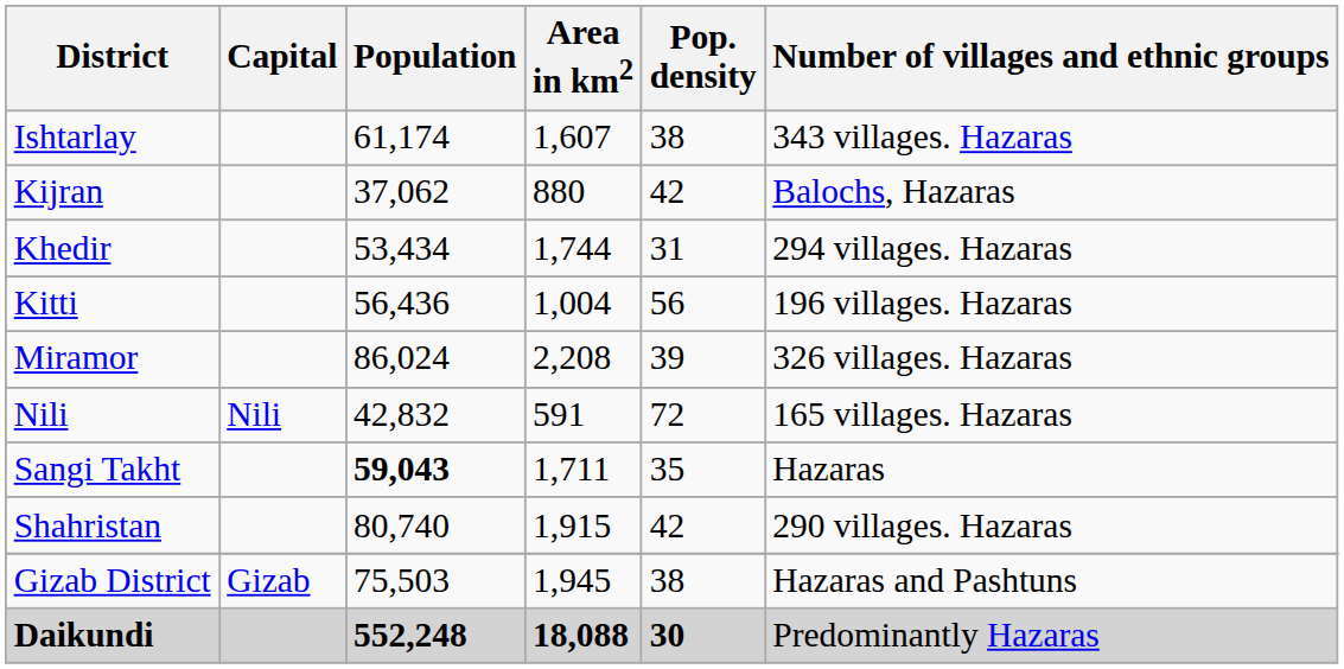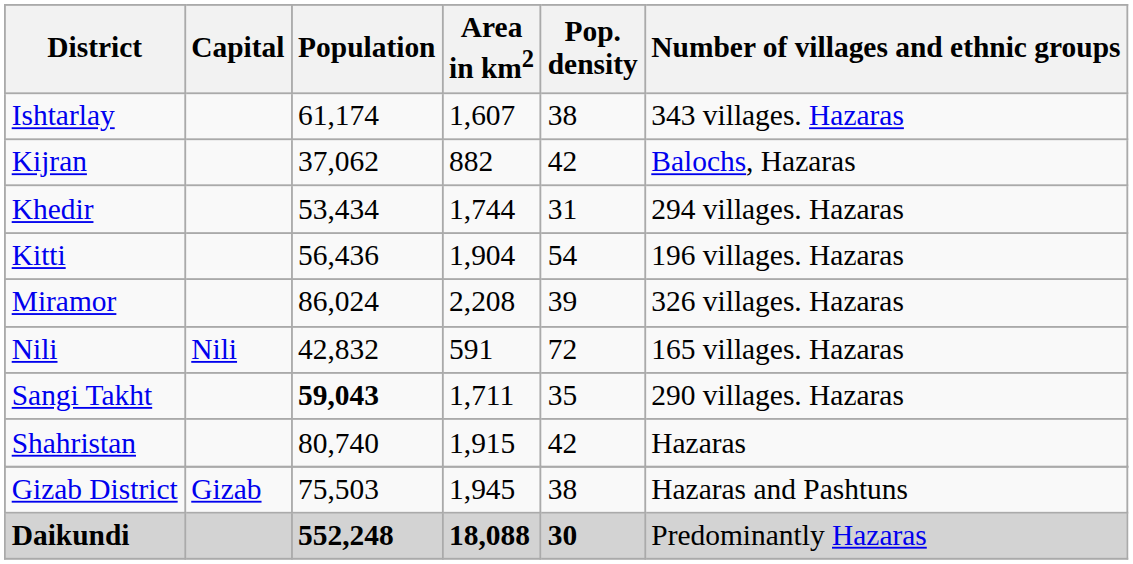Kijran | Area in km2: 880 -> 882
Kitti | Area in km2: 1,004 -> 1,904
Kitti | Pop. density: 56 -> 54
Sangi Takht | Number of villages and ethnic groups: Hazaras -> 290 villages. Hazaras
Shahristan | Number of villages and ethnic groups: 290 villages. Hazaras -> Hazaras
